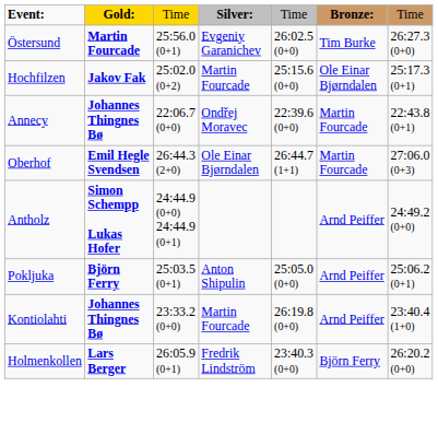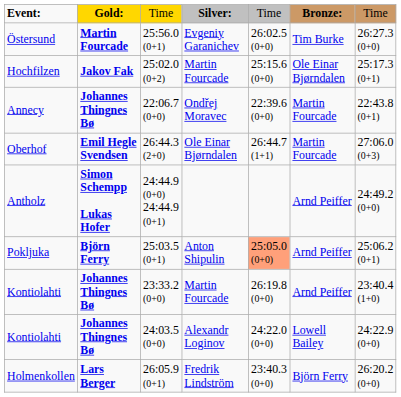25:03.5 (0+1) | column 5: no background -> lightsalmon background
+ row: Kontiolahti | Johannes Thingnes Bø | 24:03.5 (0+0) | Alexandr Loginov | 24:22.0 (0+0) | Lowell Bailey | 24:22.9 (0+0)
